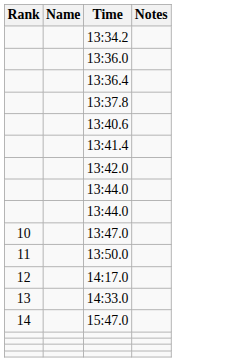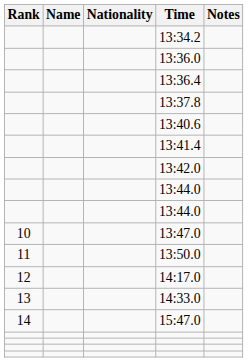+ column: Nationality
